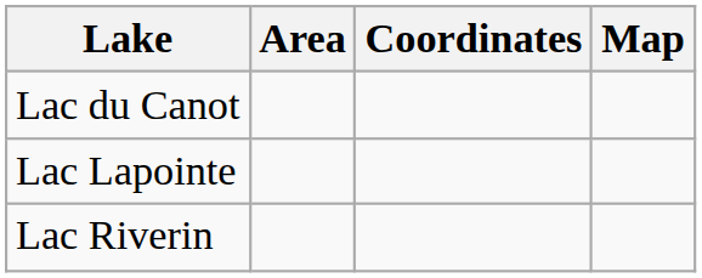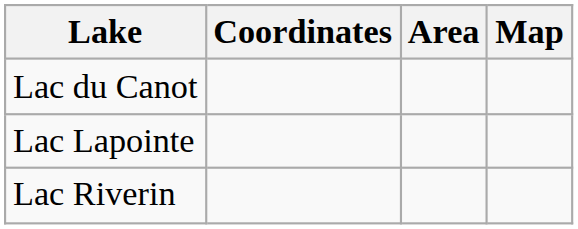columns swapped: Area <-> Coordinates
